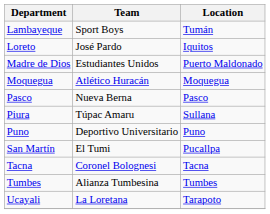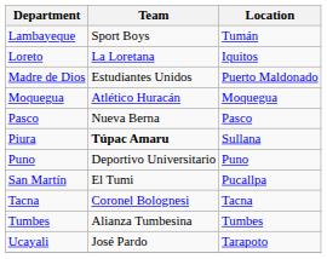Loreto | Team: José Pardo -> La Loretana
Piura | Team: normal -> bold
Ucayali | Team: La Loretana -> José Pardo
